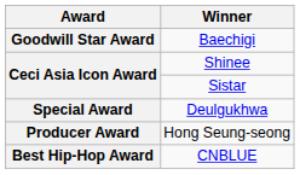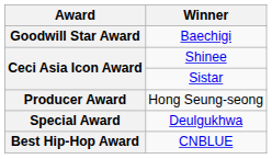rows swapped: Hong Seung-seong <-> Deulgukhwa
